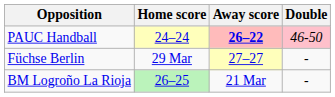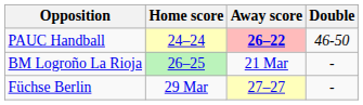PAUC Handball | Double: pink background -> no background
rows swapped: Füchse Berlin <-> BM Logroño La Rioja
